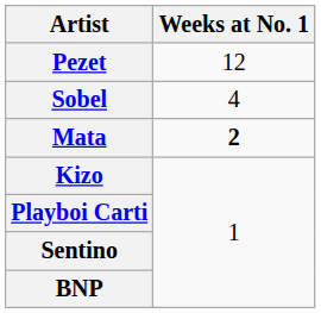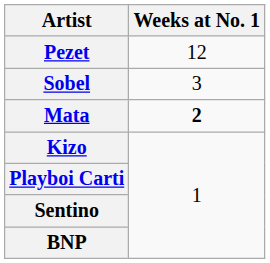Sobel | Weeks at No. 1: 4 -> 3
